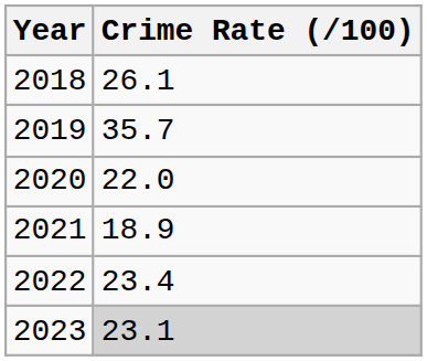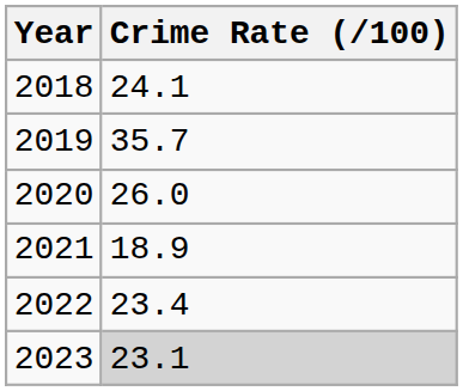2018 | Crime Rate (/100): 26.1 -> 24.1
2020 | Crime Rate (/100): 22.0 -> 26.0
